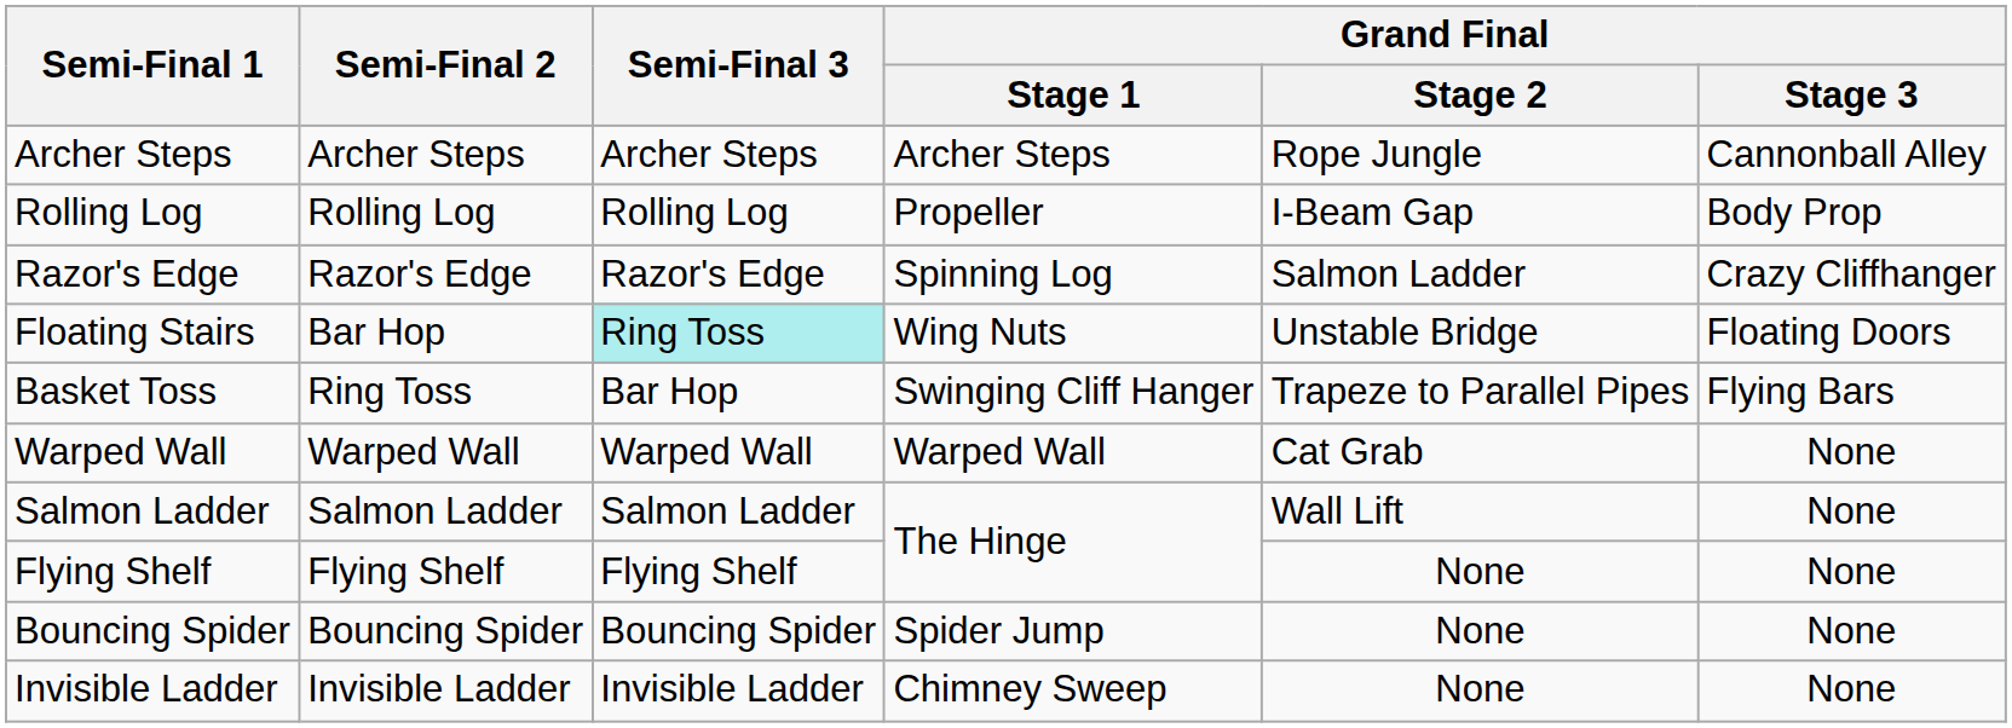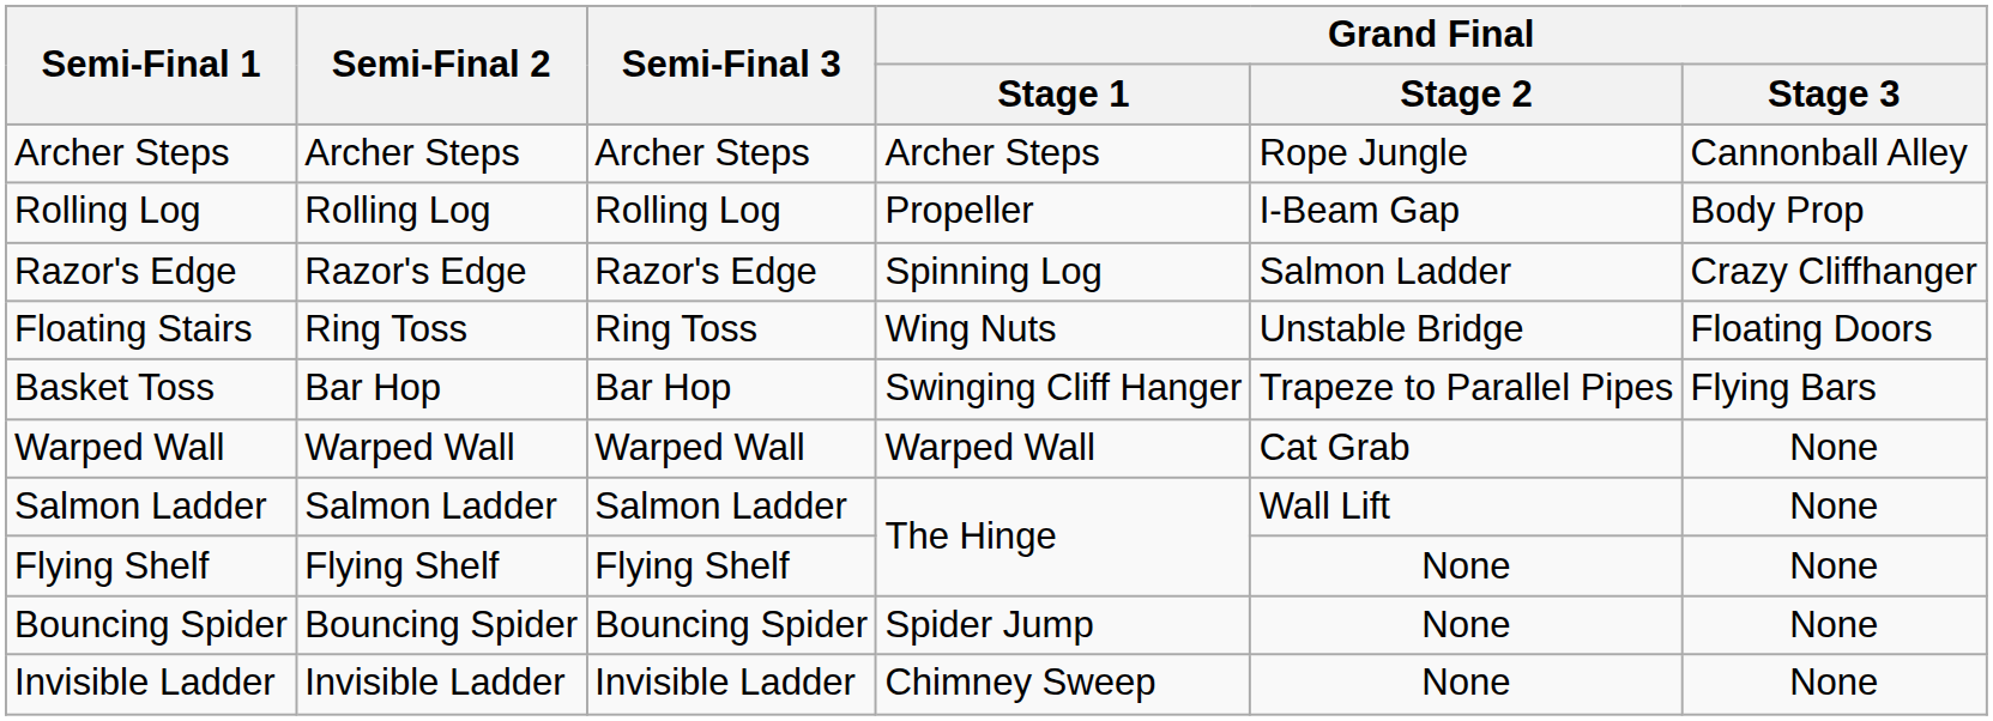Floating Stairs | Semi-Final 2: Bar Hop -> Ring Toss
Floating Stairs | Semi-Final 3: paleturquoise background -> no background
Basket Toss | Semi-Final 2: Ring Toss -> Bar Hop
